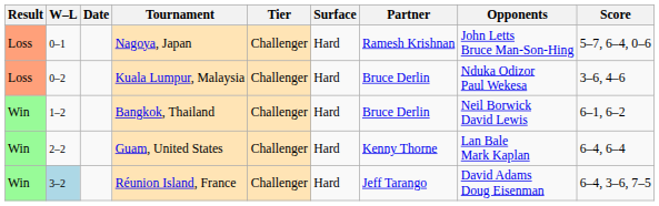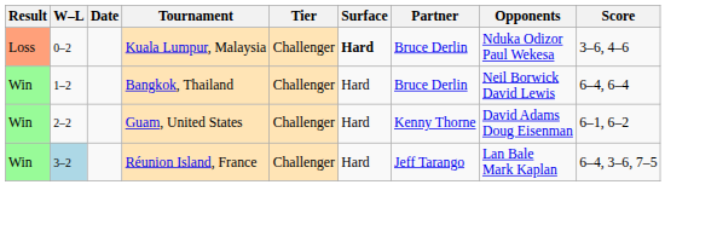- row: Loss | 0–1 | Nagoya, Japan | Challenger | Hard | Ramesh Krishnan | John Letts Bruce Man-Son-Hing | 5–7, 6–4, 0–6
Kuala Lumpur, Malaysia | Surface: normal -> bold
Bangkok, Thailand | Score: 6–1, 6–2 -> 6–4, 6–4
Guam, United States | Opponents: Lan Bale Mark Kaplan -> David Adams Doug Eisenman
Guam, United States | Score: 6–4, 6–4 -> 6–1, 6–2
Réunion Island, France | Opponents: David Adams Doug Eisenman -> Lan Bale Mark Kaplan
